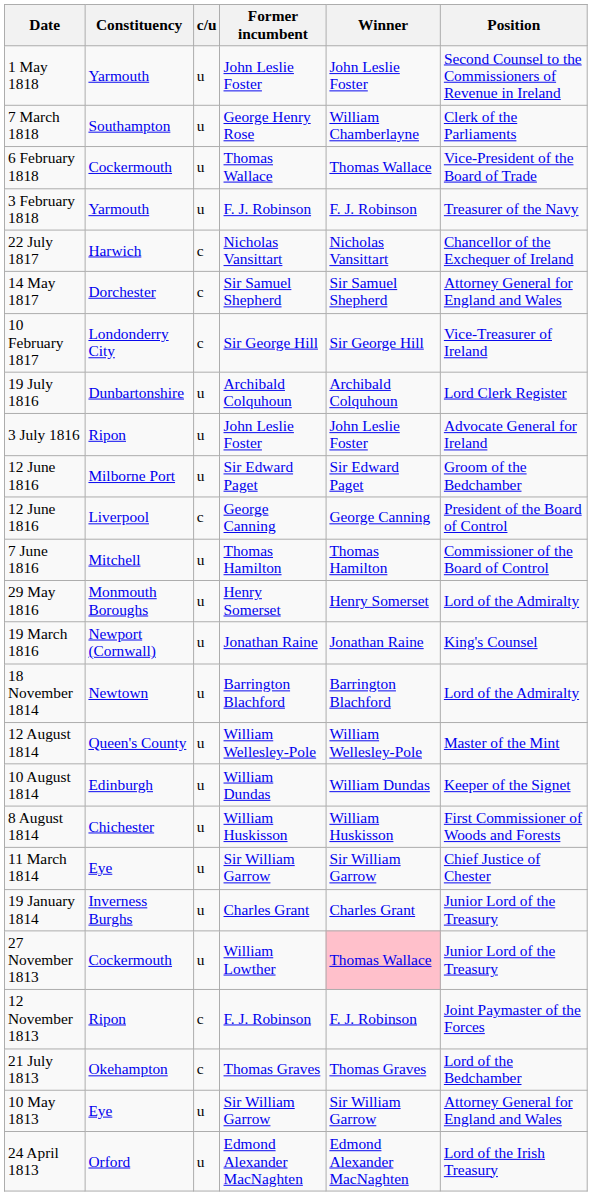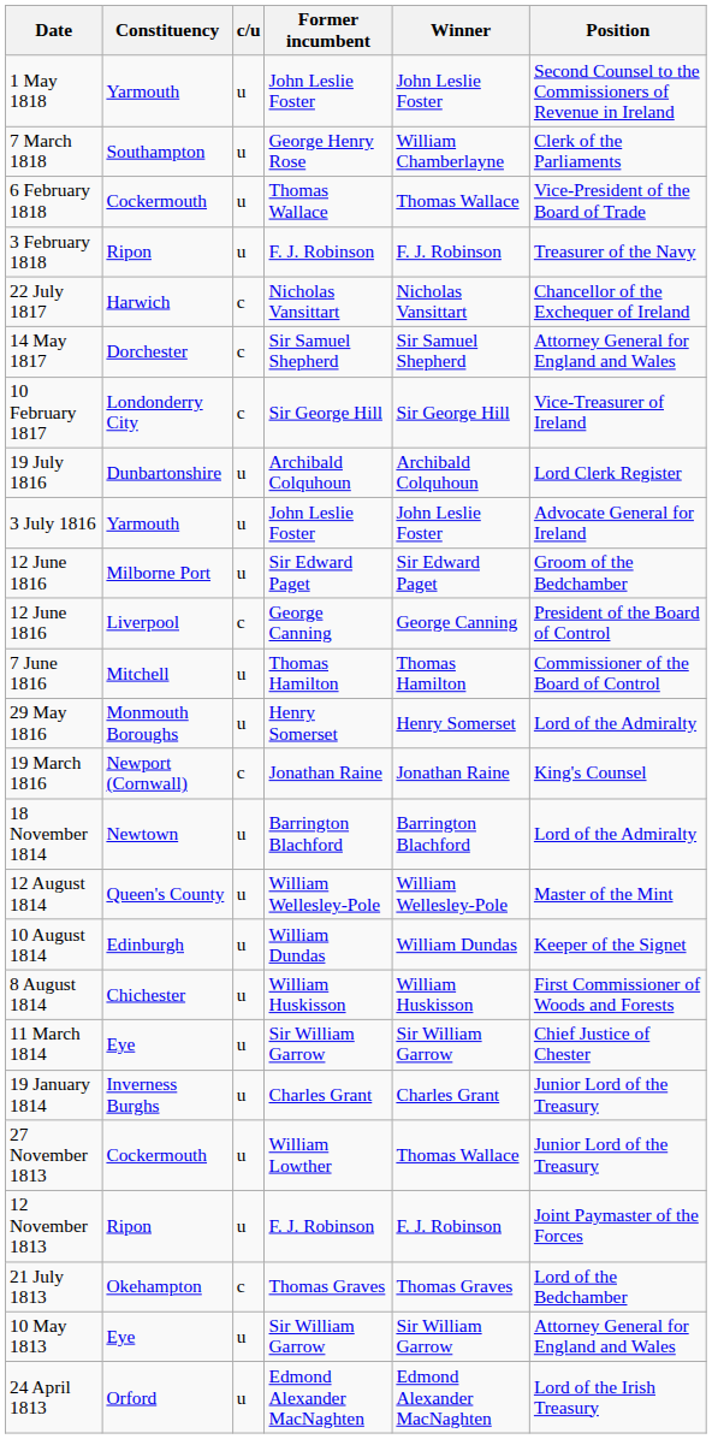3 February 1818 | Constituency: Yarmouth -> Ripon
3 July 1816 | Constituency: Ripon -> Yarmouth
19 March 1816 | c/u: u -> c
27 November 1813 | Winner: pink background -> no background
12 November 1813 | c/u: c -> u
